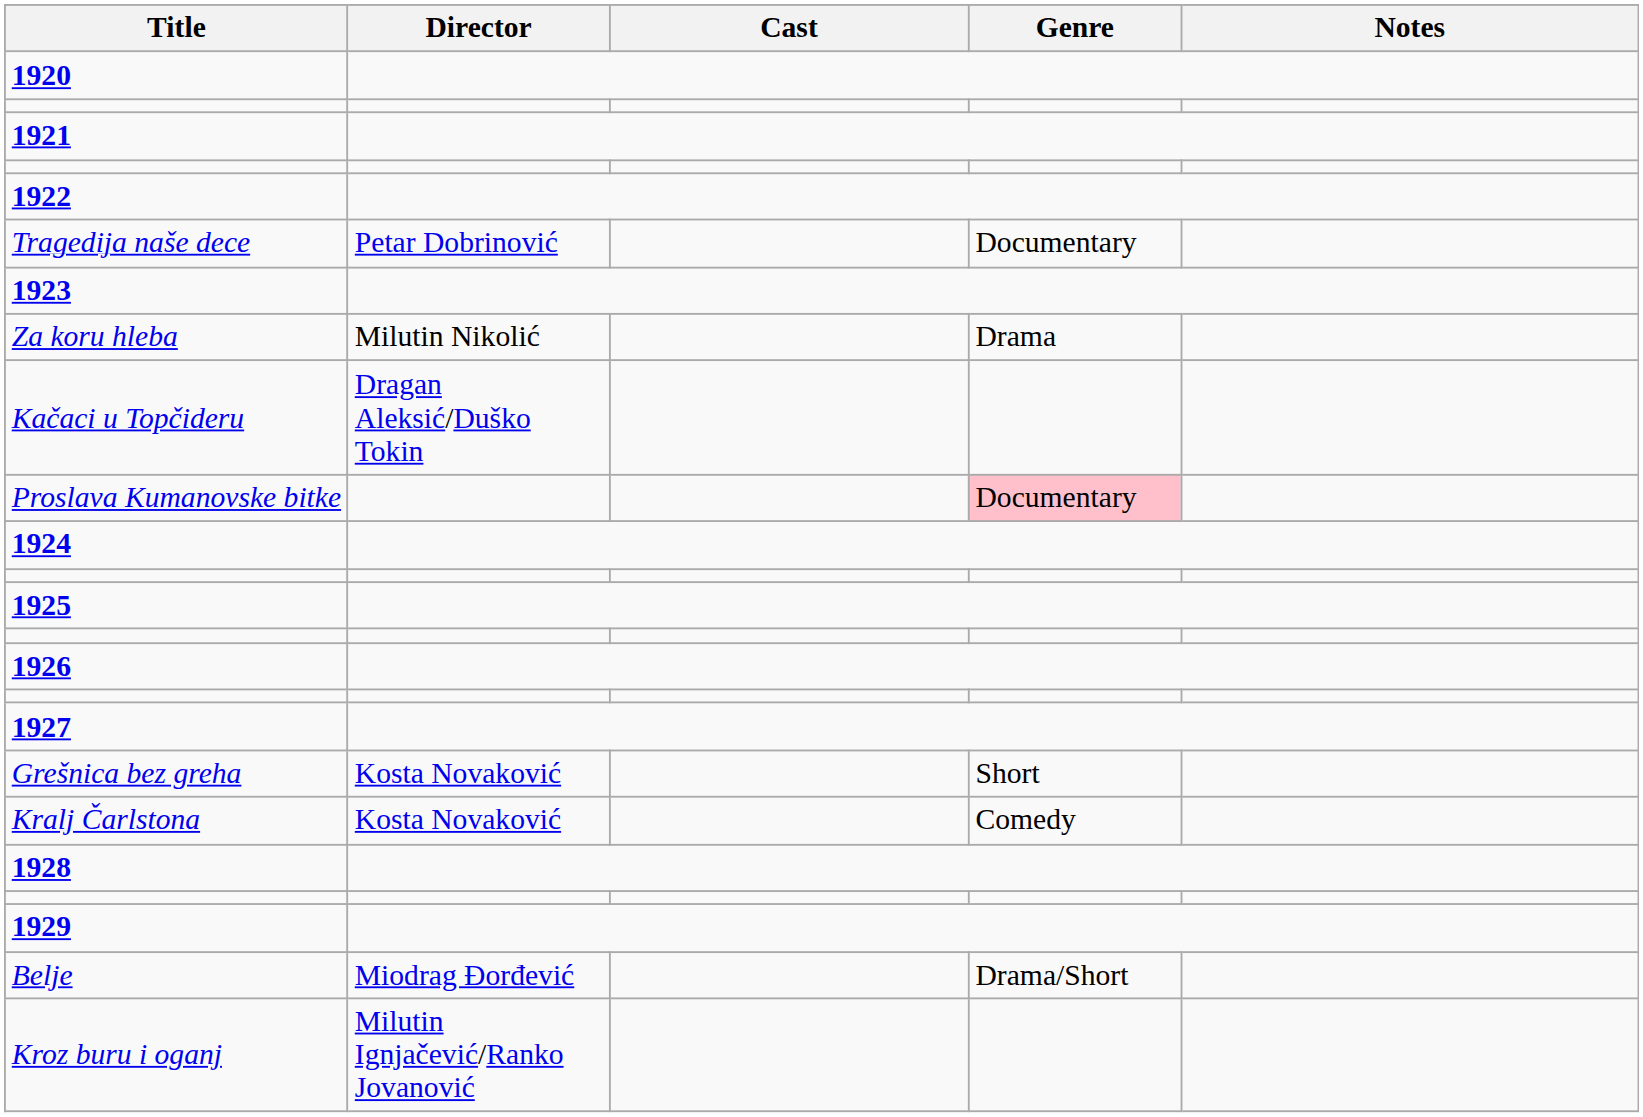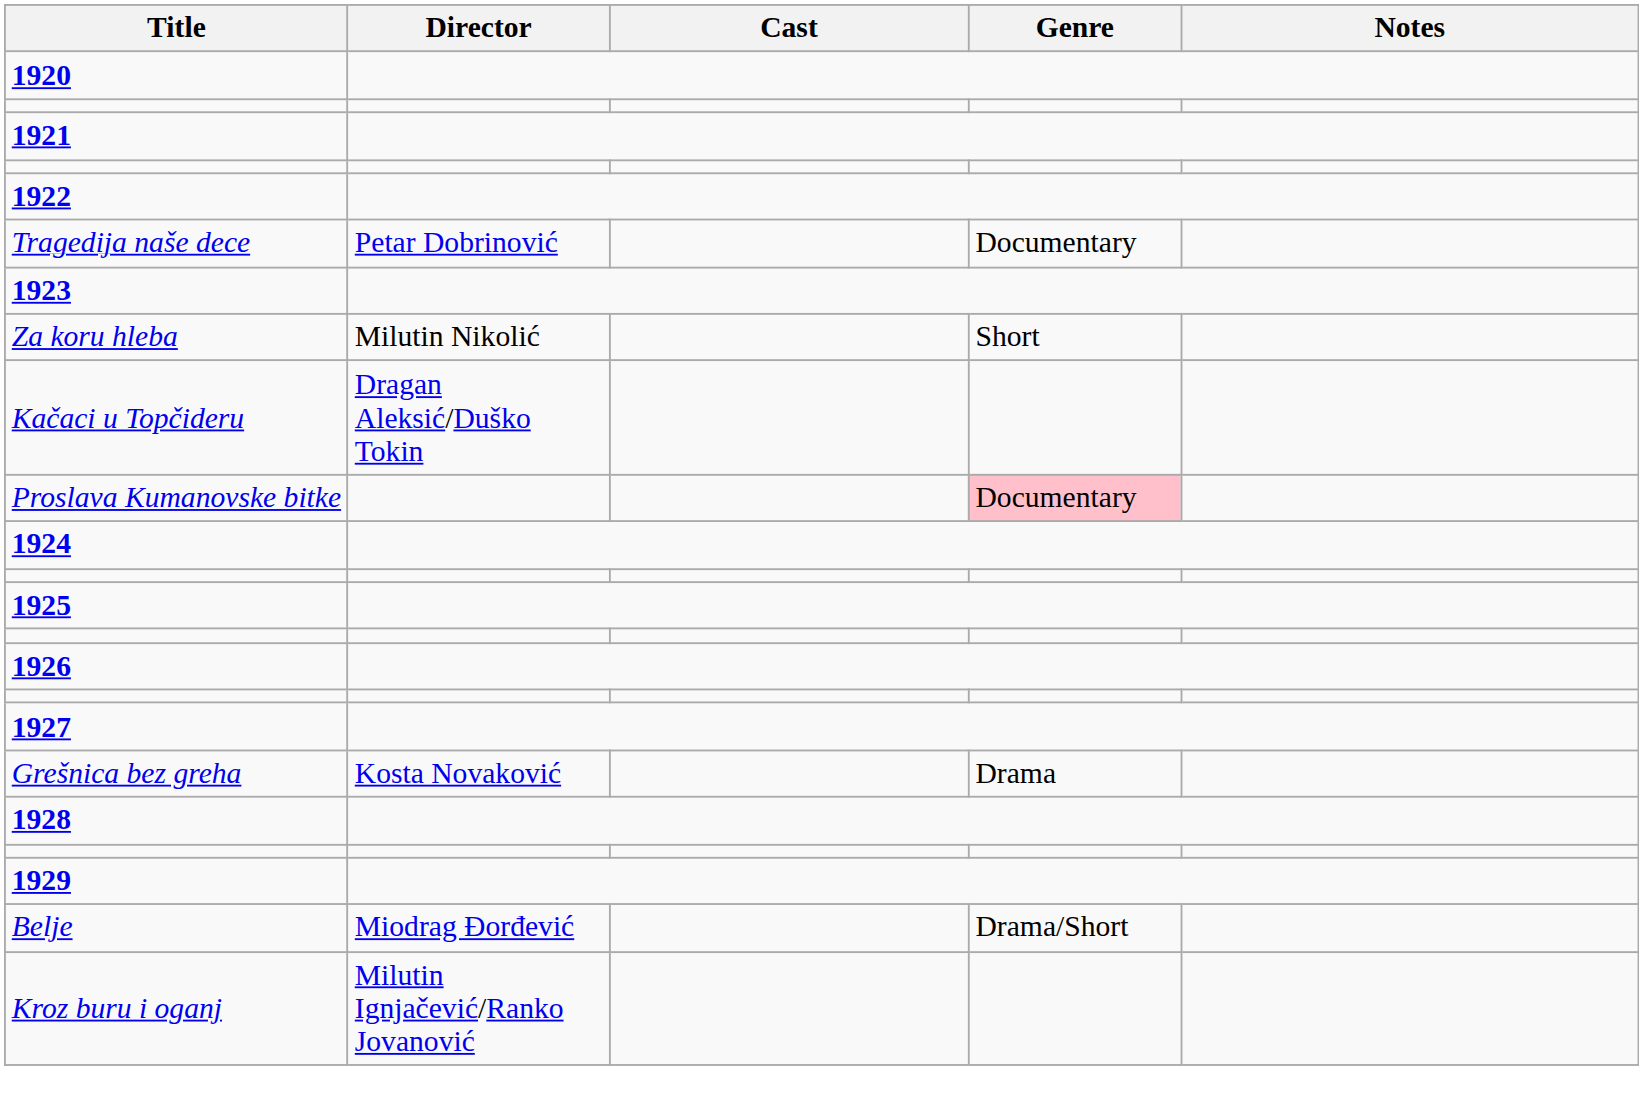Za koru hleba | Genre: Drama -> Short
Grešnica bez greha | Genre: Short -> Drama
- row: Kralj Čarlstona | Kosta Novaković | Comedy
